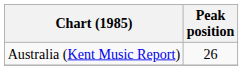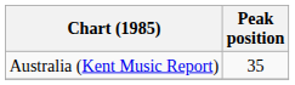Australia (Kent Music Report) | Peak position: 26 -> 35
